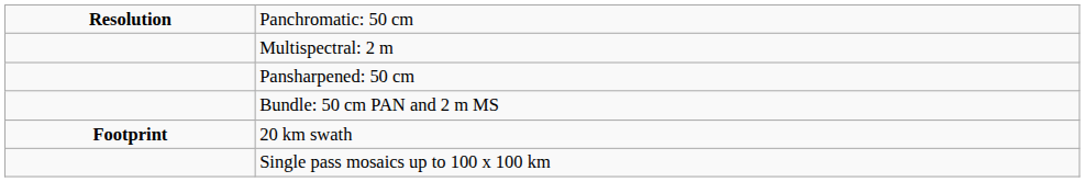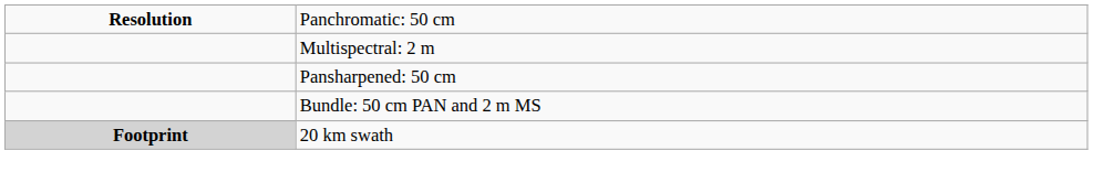20 km swath | column 1: no background -> lightgrey background
- row: Single pass mosaics up to 100 x 100 km
